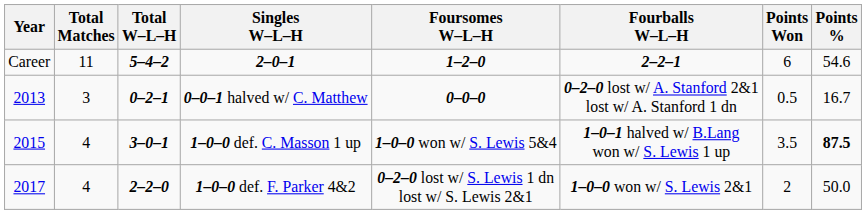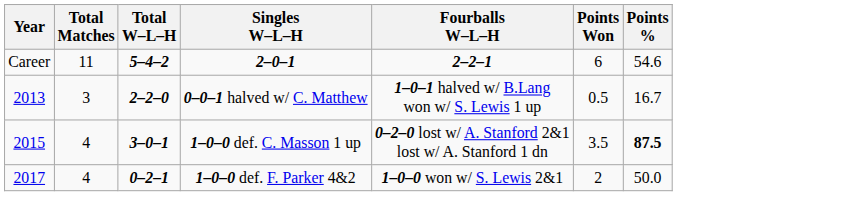- column: Foursomes W–L–H | 1–2–0 | 0–0–0 | 1–0–0 won w/ S. Lewis 5&4 | 0–2–0 lost w/ S. Lewis 1 dn lost w/ S. Lewis 2&1
0–0–1 halved w/ C. Matthew | Total W–L–H: 0–2–1 -> 2–2–0
0–0–1 halved w/ C. Matthew | Fourballs W–L–H: 0–2–0 lost w/ A. Stanford 2&1 lost w/ A. Stanford 1 dn -> 1–0–1 halved w/ B.Lang won w/ S. Lewis 1 up
1–0–0 def. C. Masson 1 up | Fourballs W–L–H: 1–0–1 halved w/ B.Lang won w/ S. Lewis 1 up -> 0–2–0 lost w/ A. Stanford 2&1 lost w/ A. Stanford 1 dn
1–0–0 def. F. Parker 4&2 | Total W–L–H: 2–2–0 -> 0–2–1
